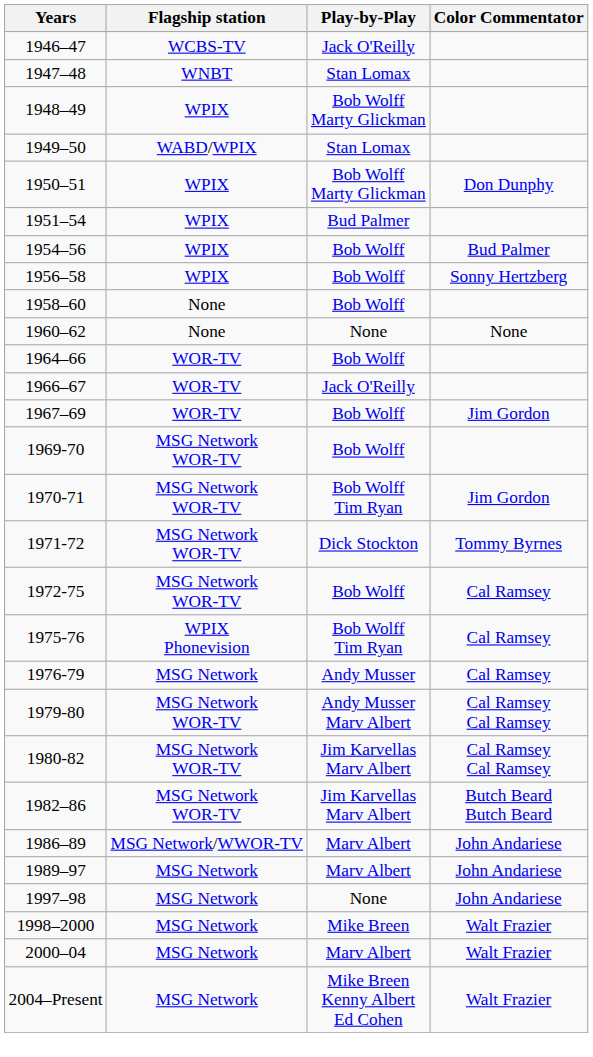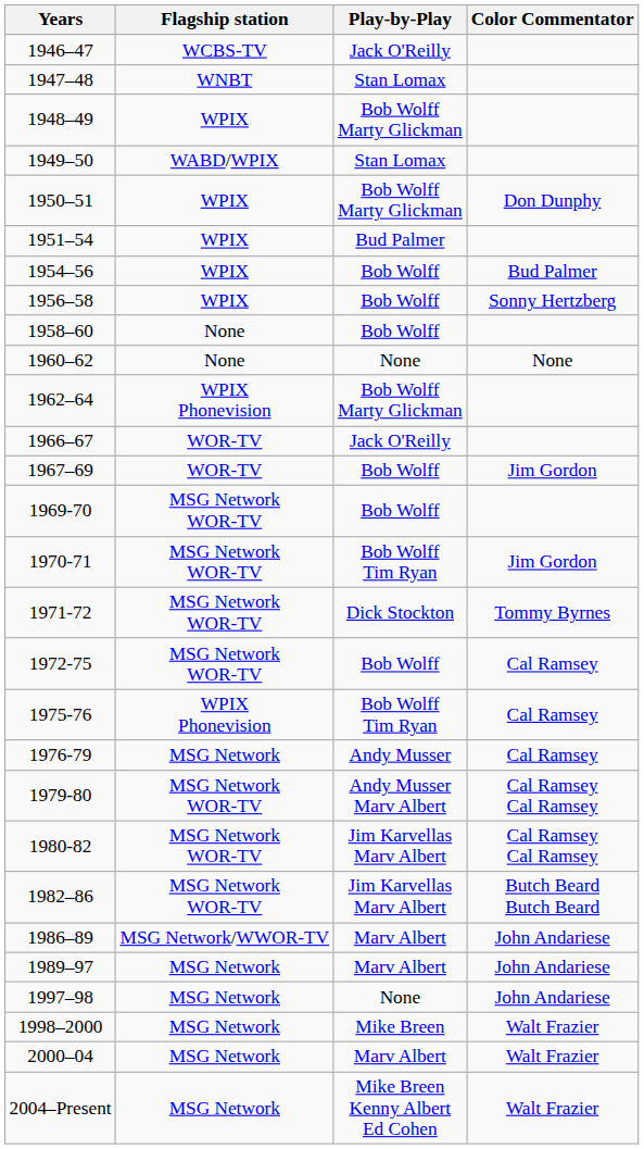+ row: 1962–64 | WPIX Phonevision | Bob Wolff Marty Glickman
- row: 1964–66 | WOR-TV | Bob Wolff
